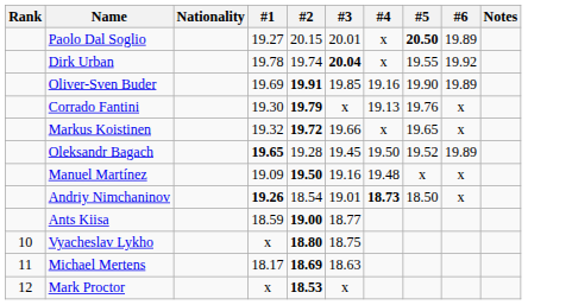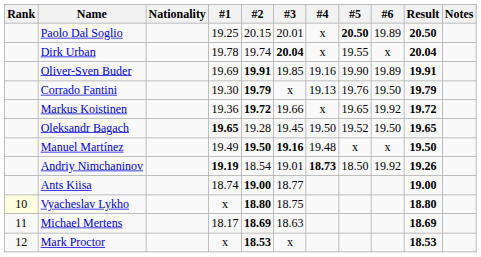+ column: Result | 20.50 | 20.04 | 19.91 | 19.79 | 19.72 | 19.65 | 19.50 | 19.26 | 19.00 | 18.80 | 18.69 | 18.53
Paolo Dal Soglio | #1: 19.27 -> 19.25
Dirk Urban | #6: 19.92 -> x
Corrado Fantini | #6: x -> 19.50
Markus Koistinen | #1: 19.32 -> 19.36
Markus Koistinen | #6: x -> 19.92
Oleksandr Bagach | #6: 19.89 -> 19.50
Manuel Martínez | #1: 19.09 -> 19.49
Manuel Martínez | #3: normal -> bold
Andriy Nimchaninov | #1: 19.26 -> 19.19
Andriy Nimchaninov | #6: x -> 19.92
Ants Kiisa | #1: 18.59 -> 18.74
Vyacheslav Lykho | Rank: no background -> lightyellow background
